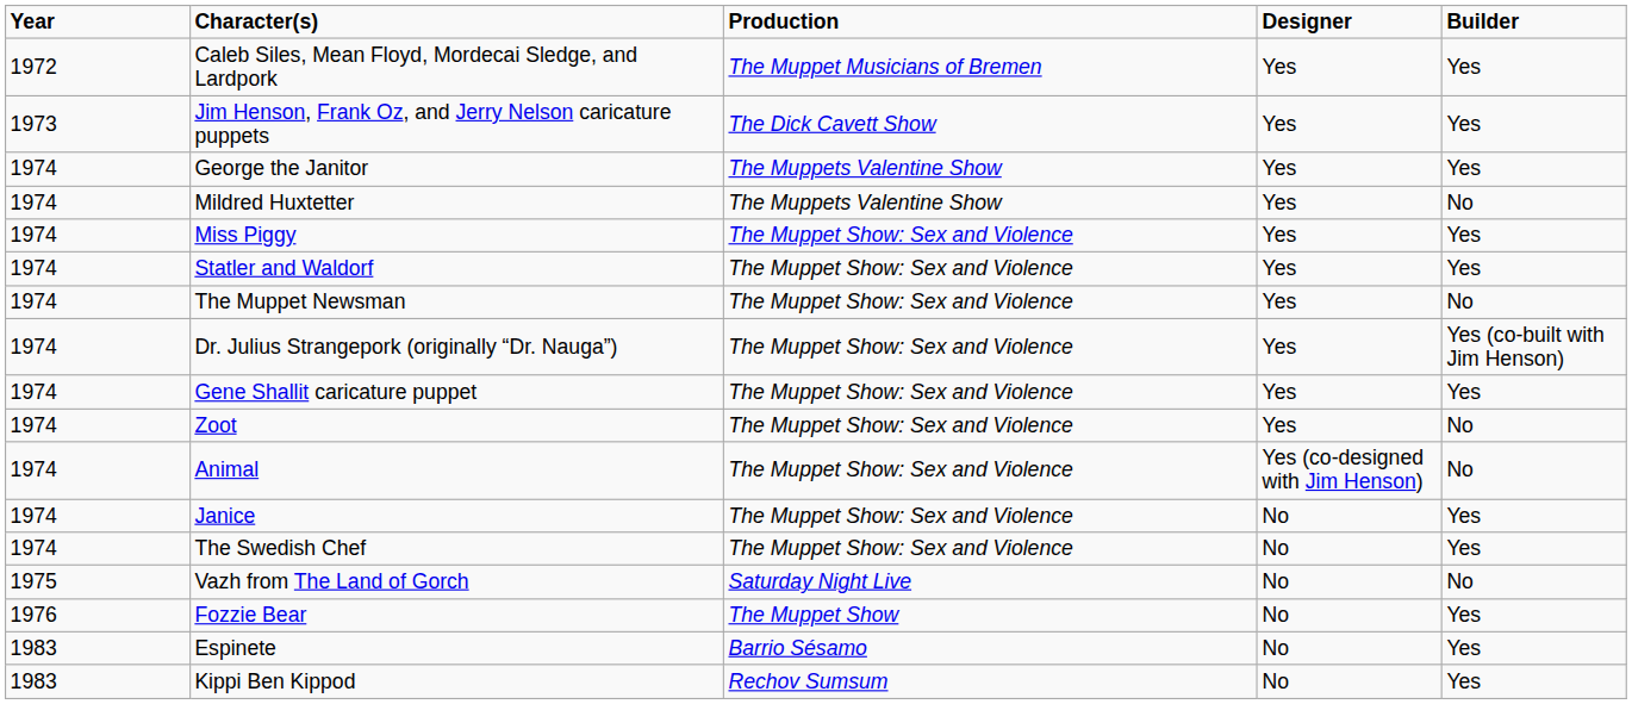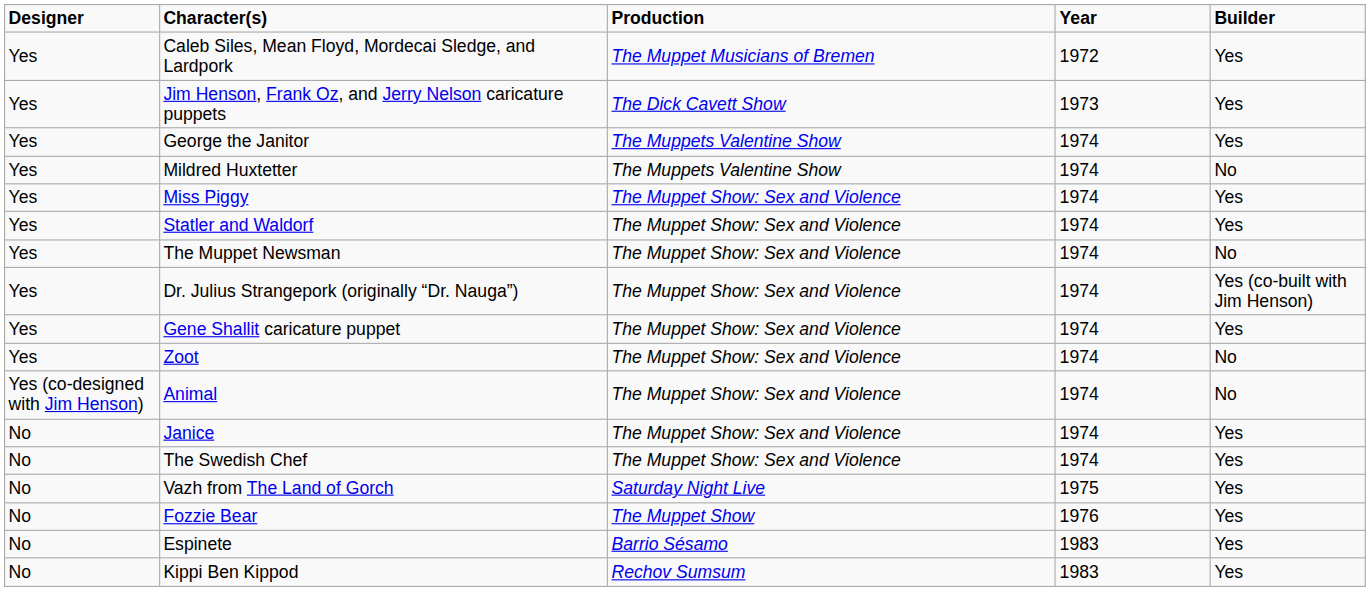columns swapped: Year <-> Designer
Vazh from The Land of Gorch | Builder: No -> Yes
